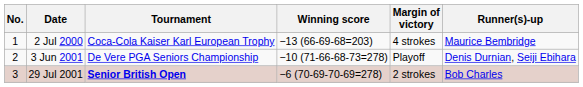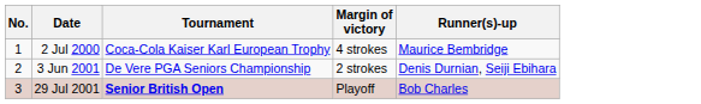- column: Winning score | −13 (66-69-68=203) | −10 (71-66-68-73=278) | −6 (70-69-70-69=278)
3 Jun 2001 | Margin of victory: Playoff -> 2 strokes
29 Jul 2001 | Margin of victory: 2 strokes -> Playoff
